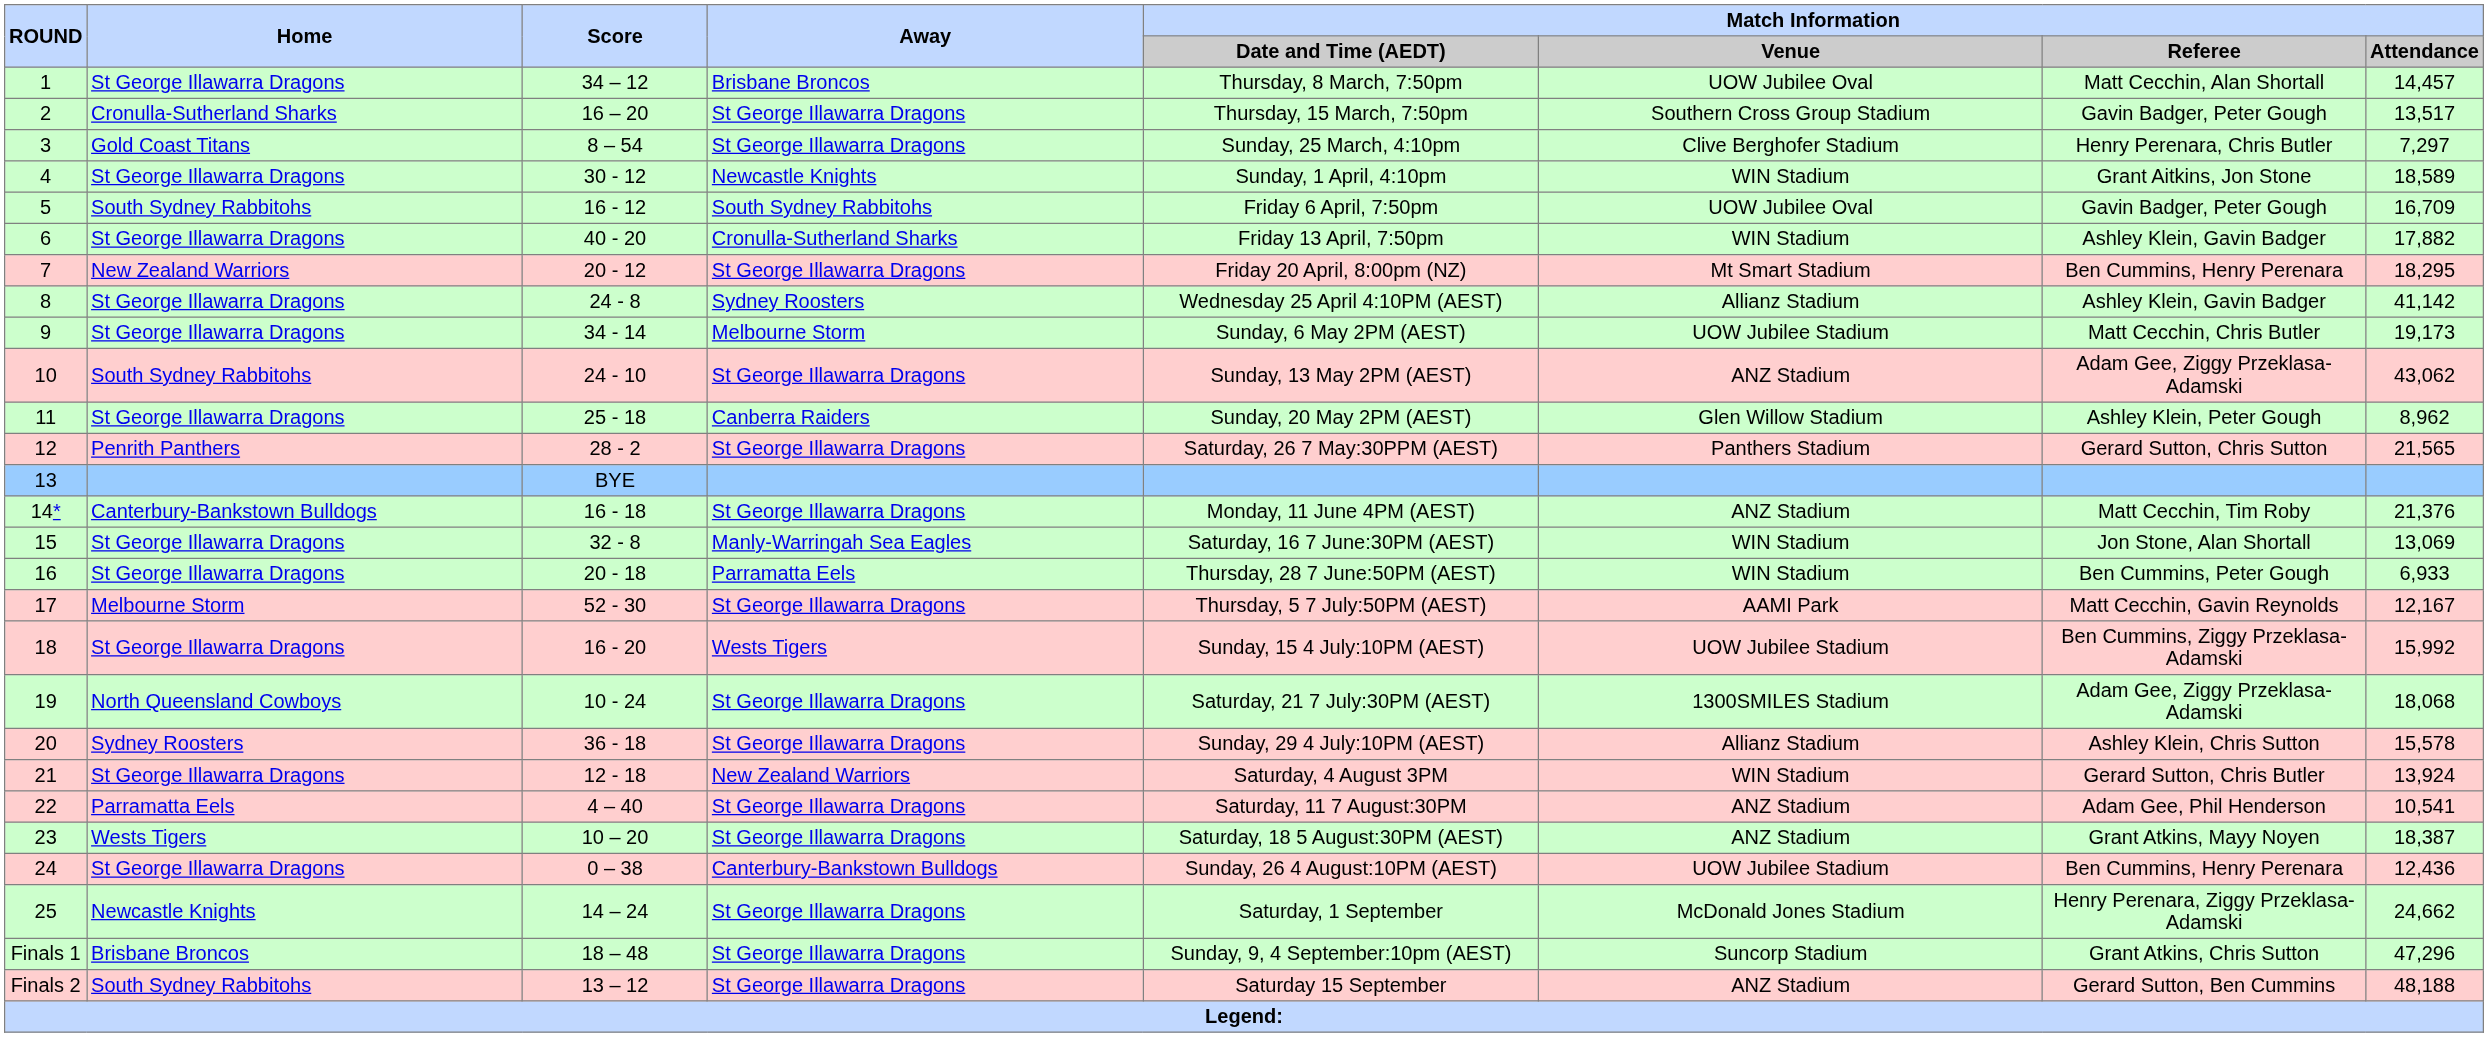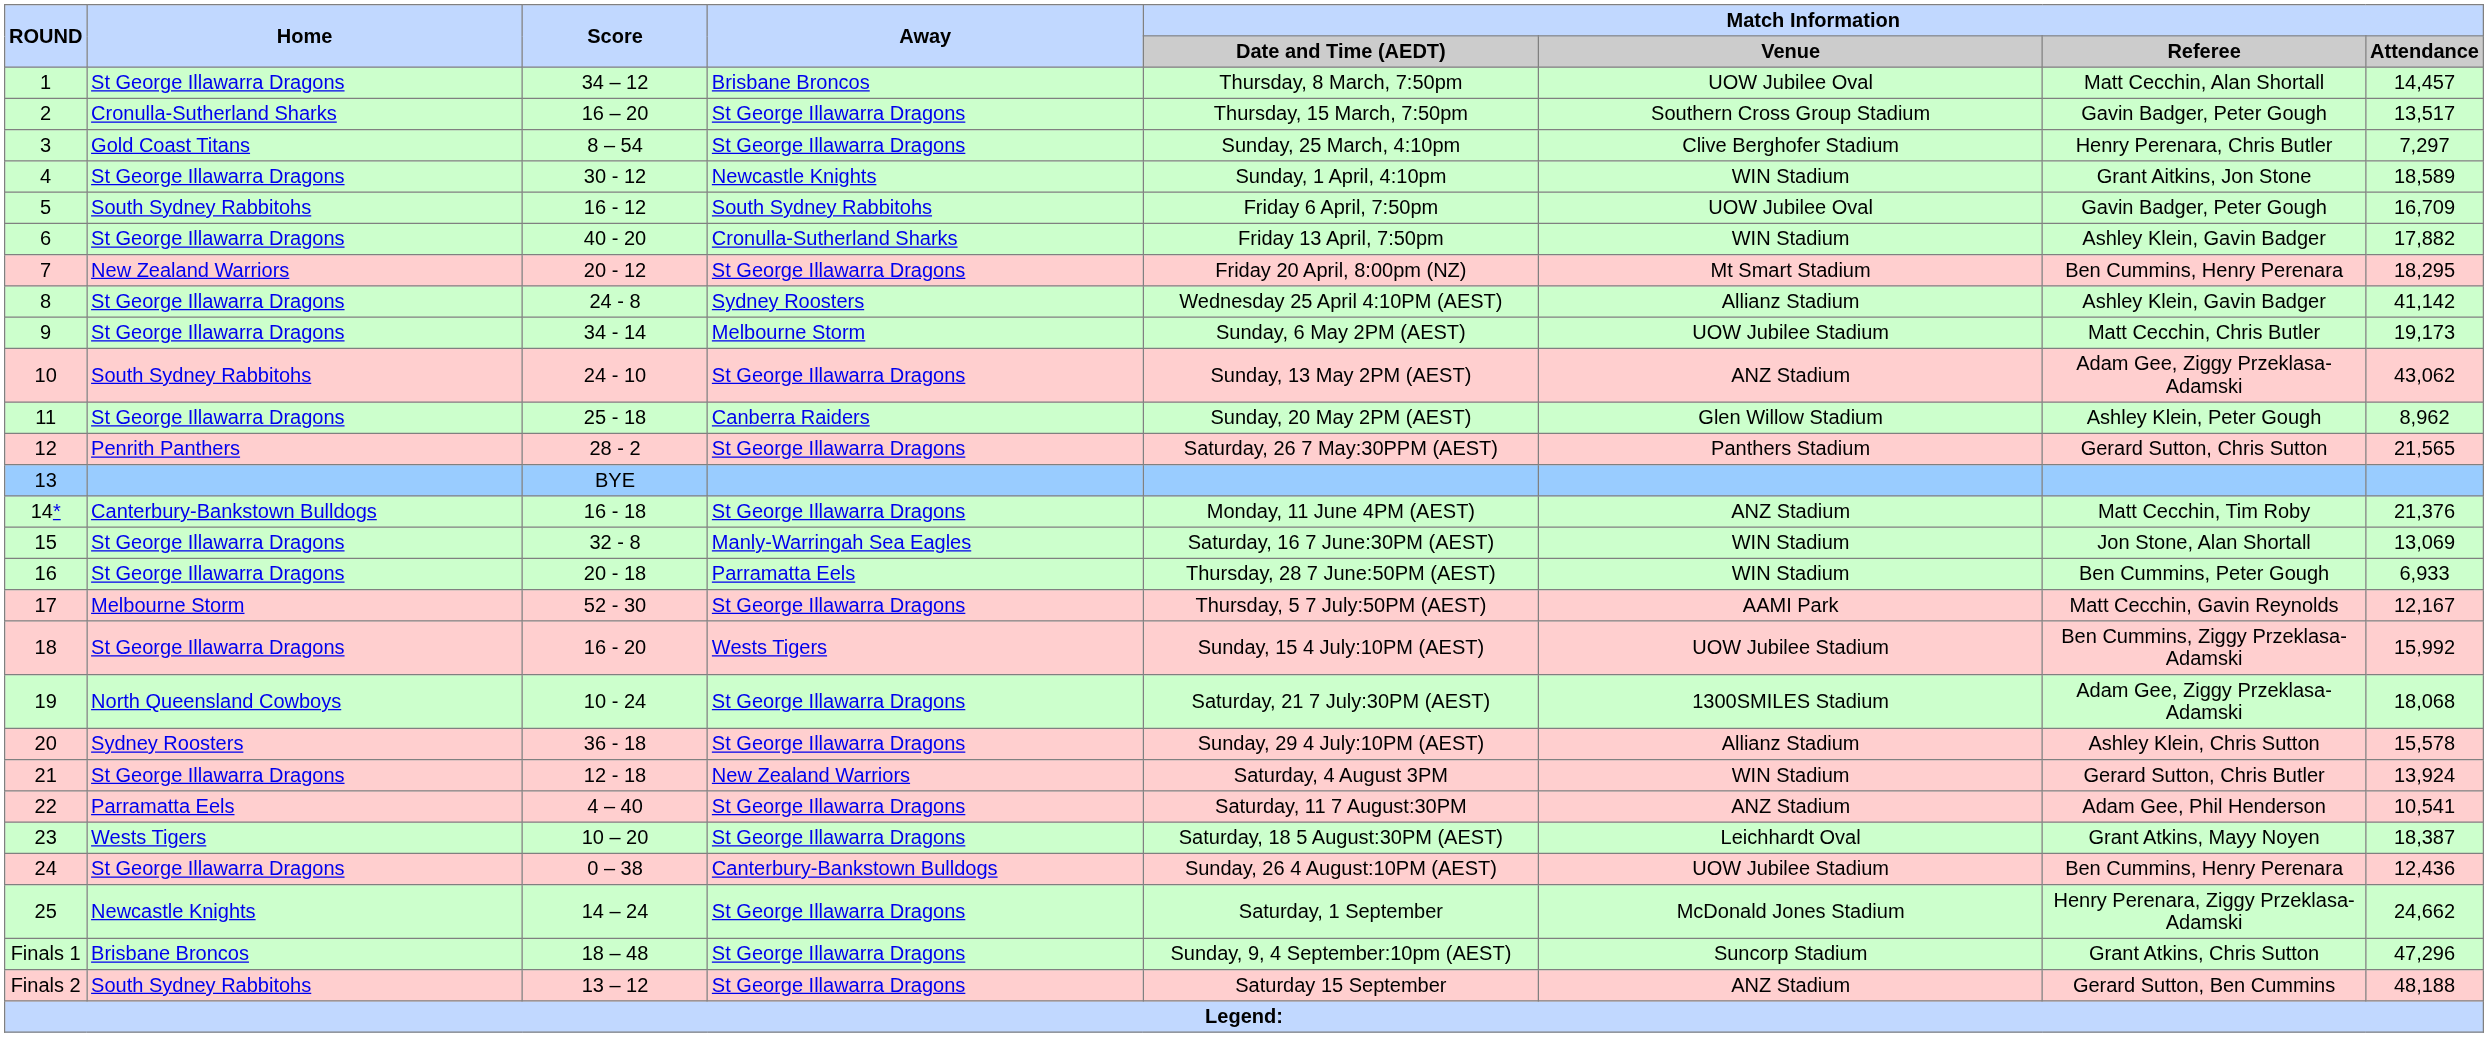23 | Match Information / Venue: ANZ Stadium -> Leichhardt Oval
